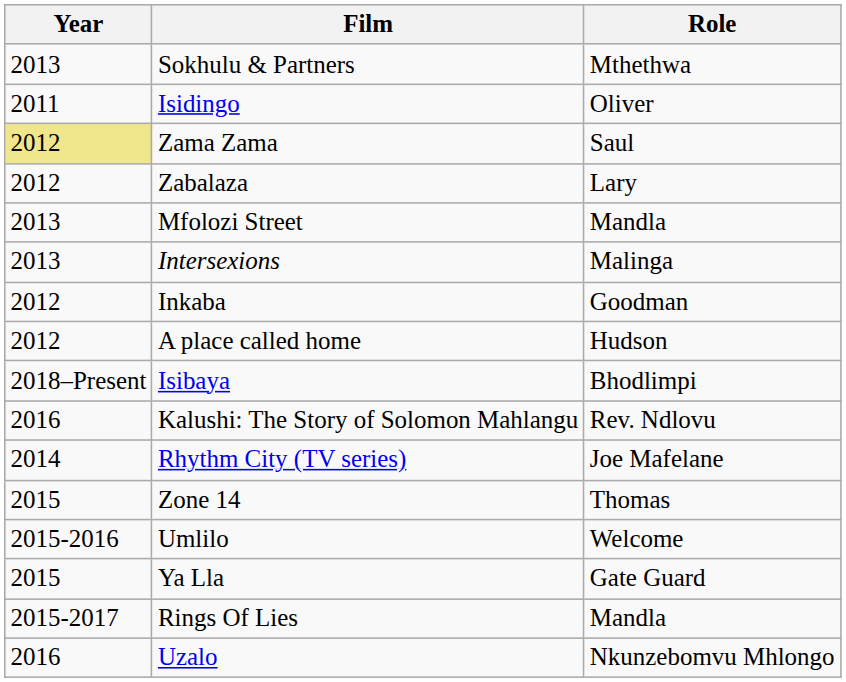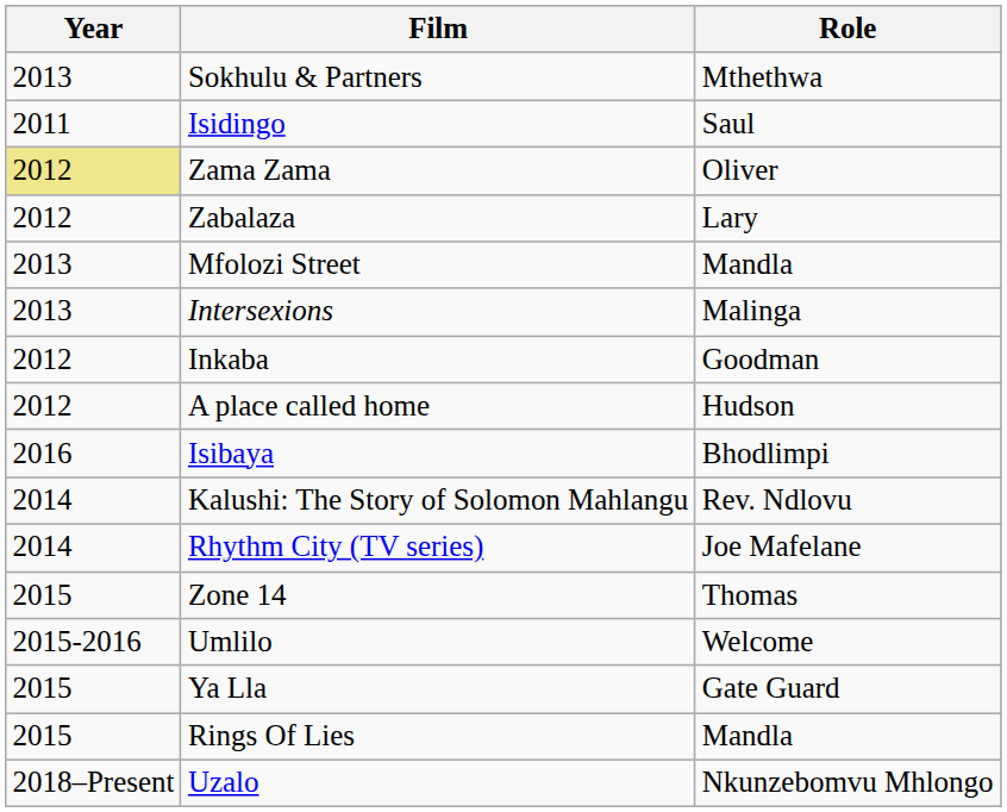Isidingo | Role: Oliver -> Saul
Zama Zama | Role: Saul -> Oliver
Isibaya | Year: 2018–Present -> 2016
Kalushi: The Story of Solomon Mahlangu | Year: 2016 -> 2014
Rings Of Lies | Year: 2015-2017 -> 2015
Uzalo | Year: 2016 -> 2018–Present
